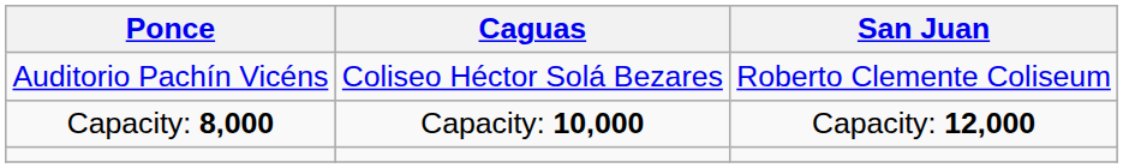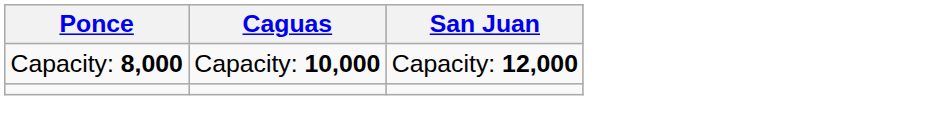- row: Auditorio Pachín Vicéns | Coliseo Héctor Solá Bezares | Roberto Clemente Coliseum
